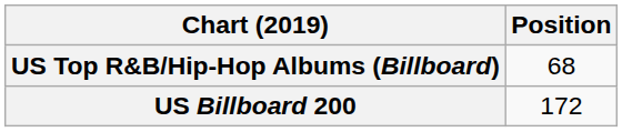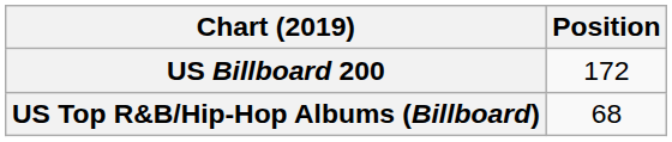rows swapped: US Billboard 200 <-> US Top R&B/Hip-Hop Albums (Billboard)
